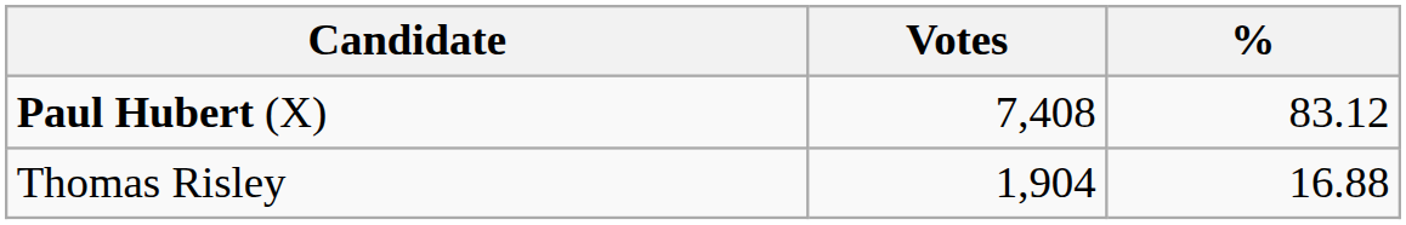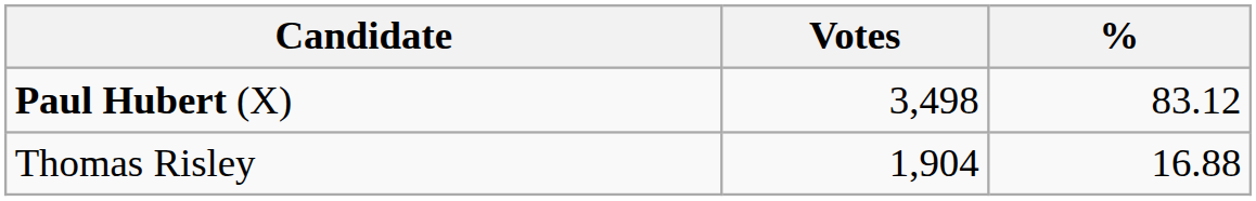Paul Hubert (X) | Votes: 7,408 -> 3,498
